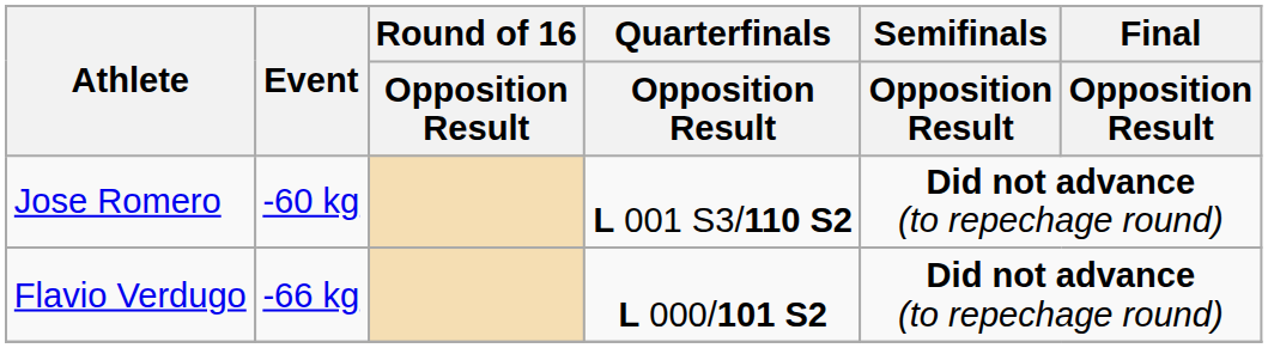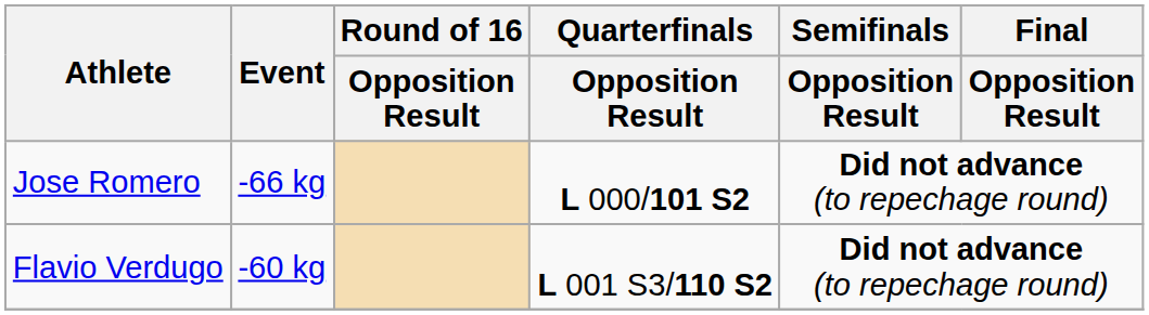Jose Romero | Event: -60 kg -> -66 kg
Jose Romero | Quarterfinals / Opposition Result: L 001 S3/110 S2 -> L 000/101 S2
Flavio Verdugo | Event: -66 kg -> -60 kg
Flavio Verdugo | Quarterfinals / Opposition Result: L 000/101 S2 -> L 001 S3/110 S2
